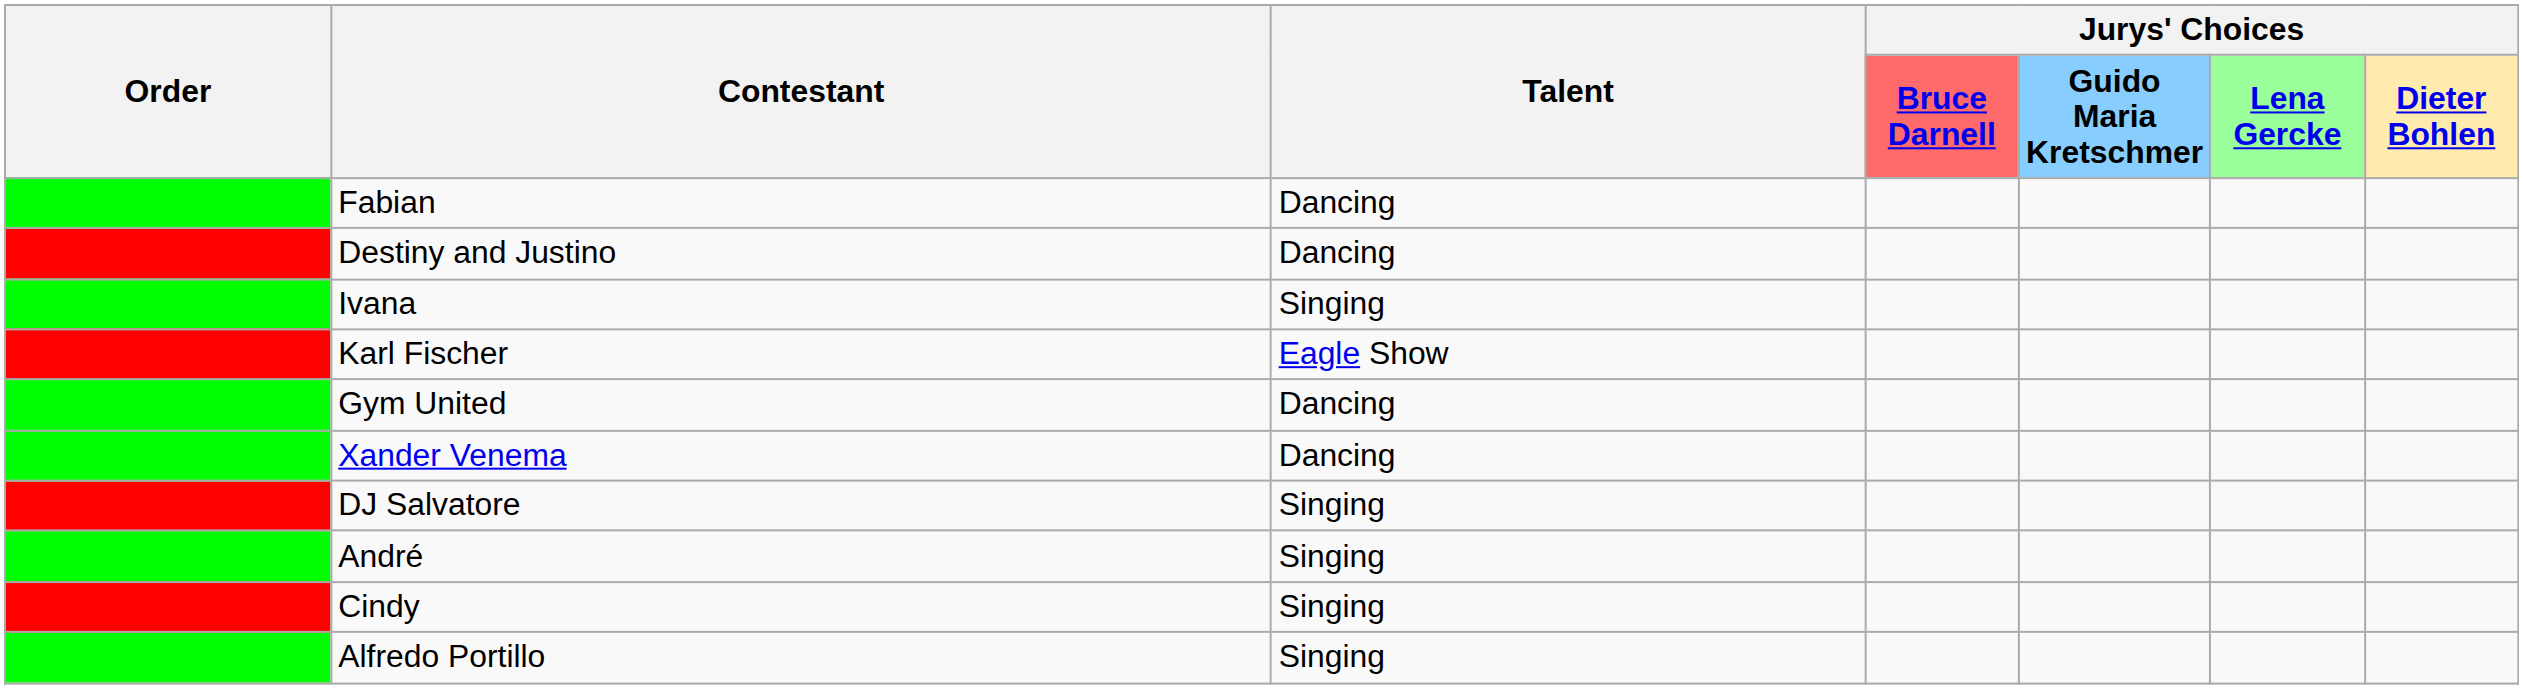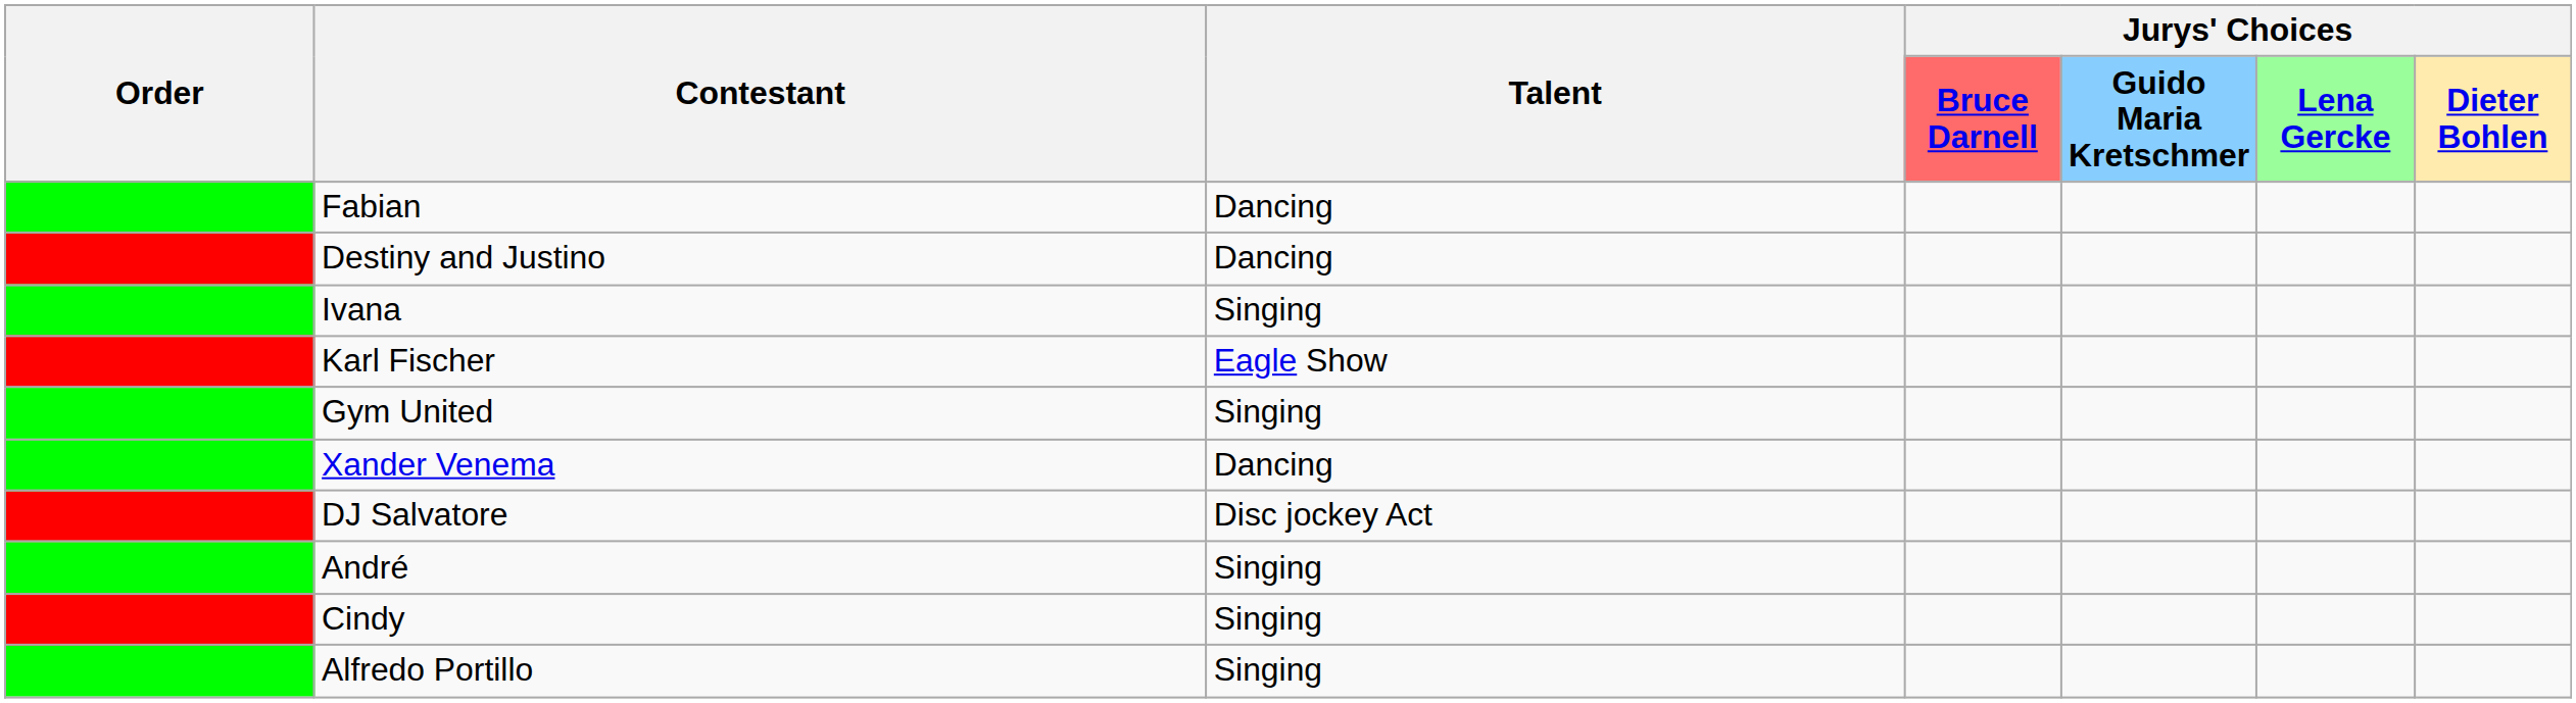Gym United | Talent: Dancing -> Singing
DJ Salvatore | Talent: Singing -> Disc jockey Act
